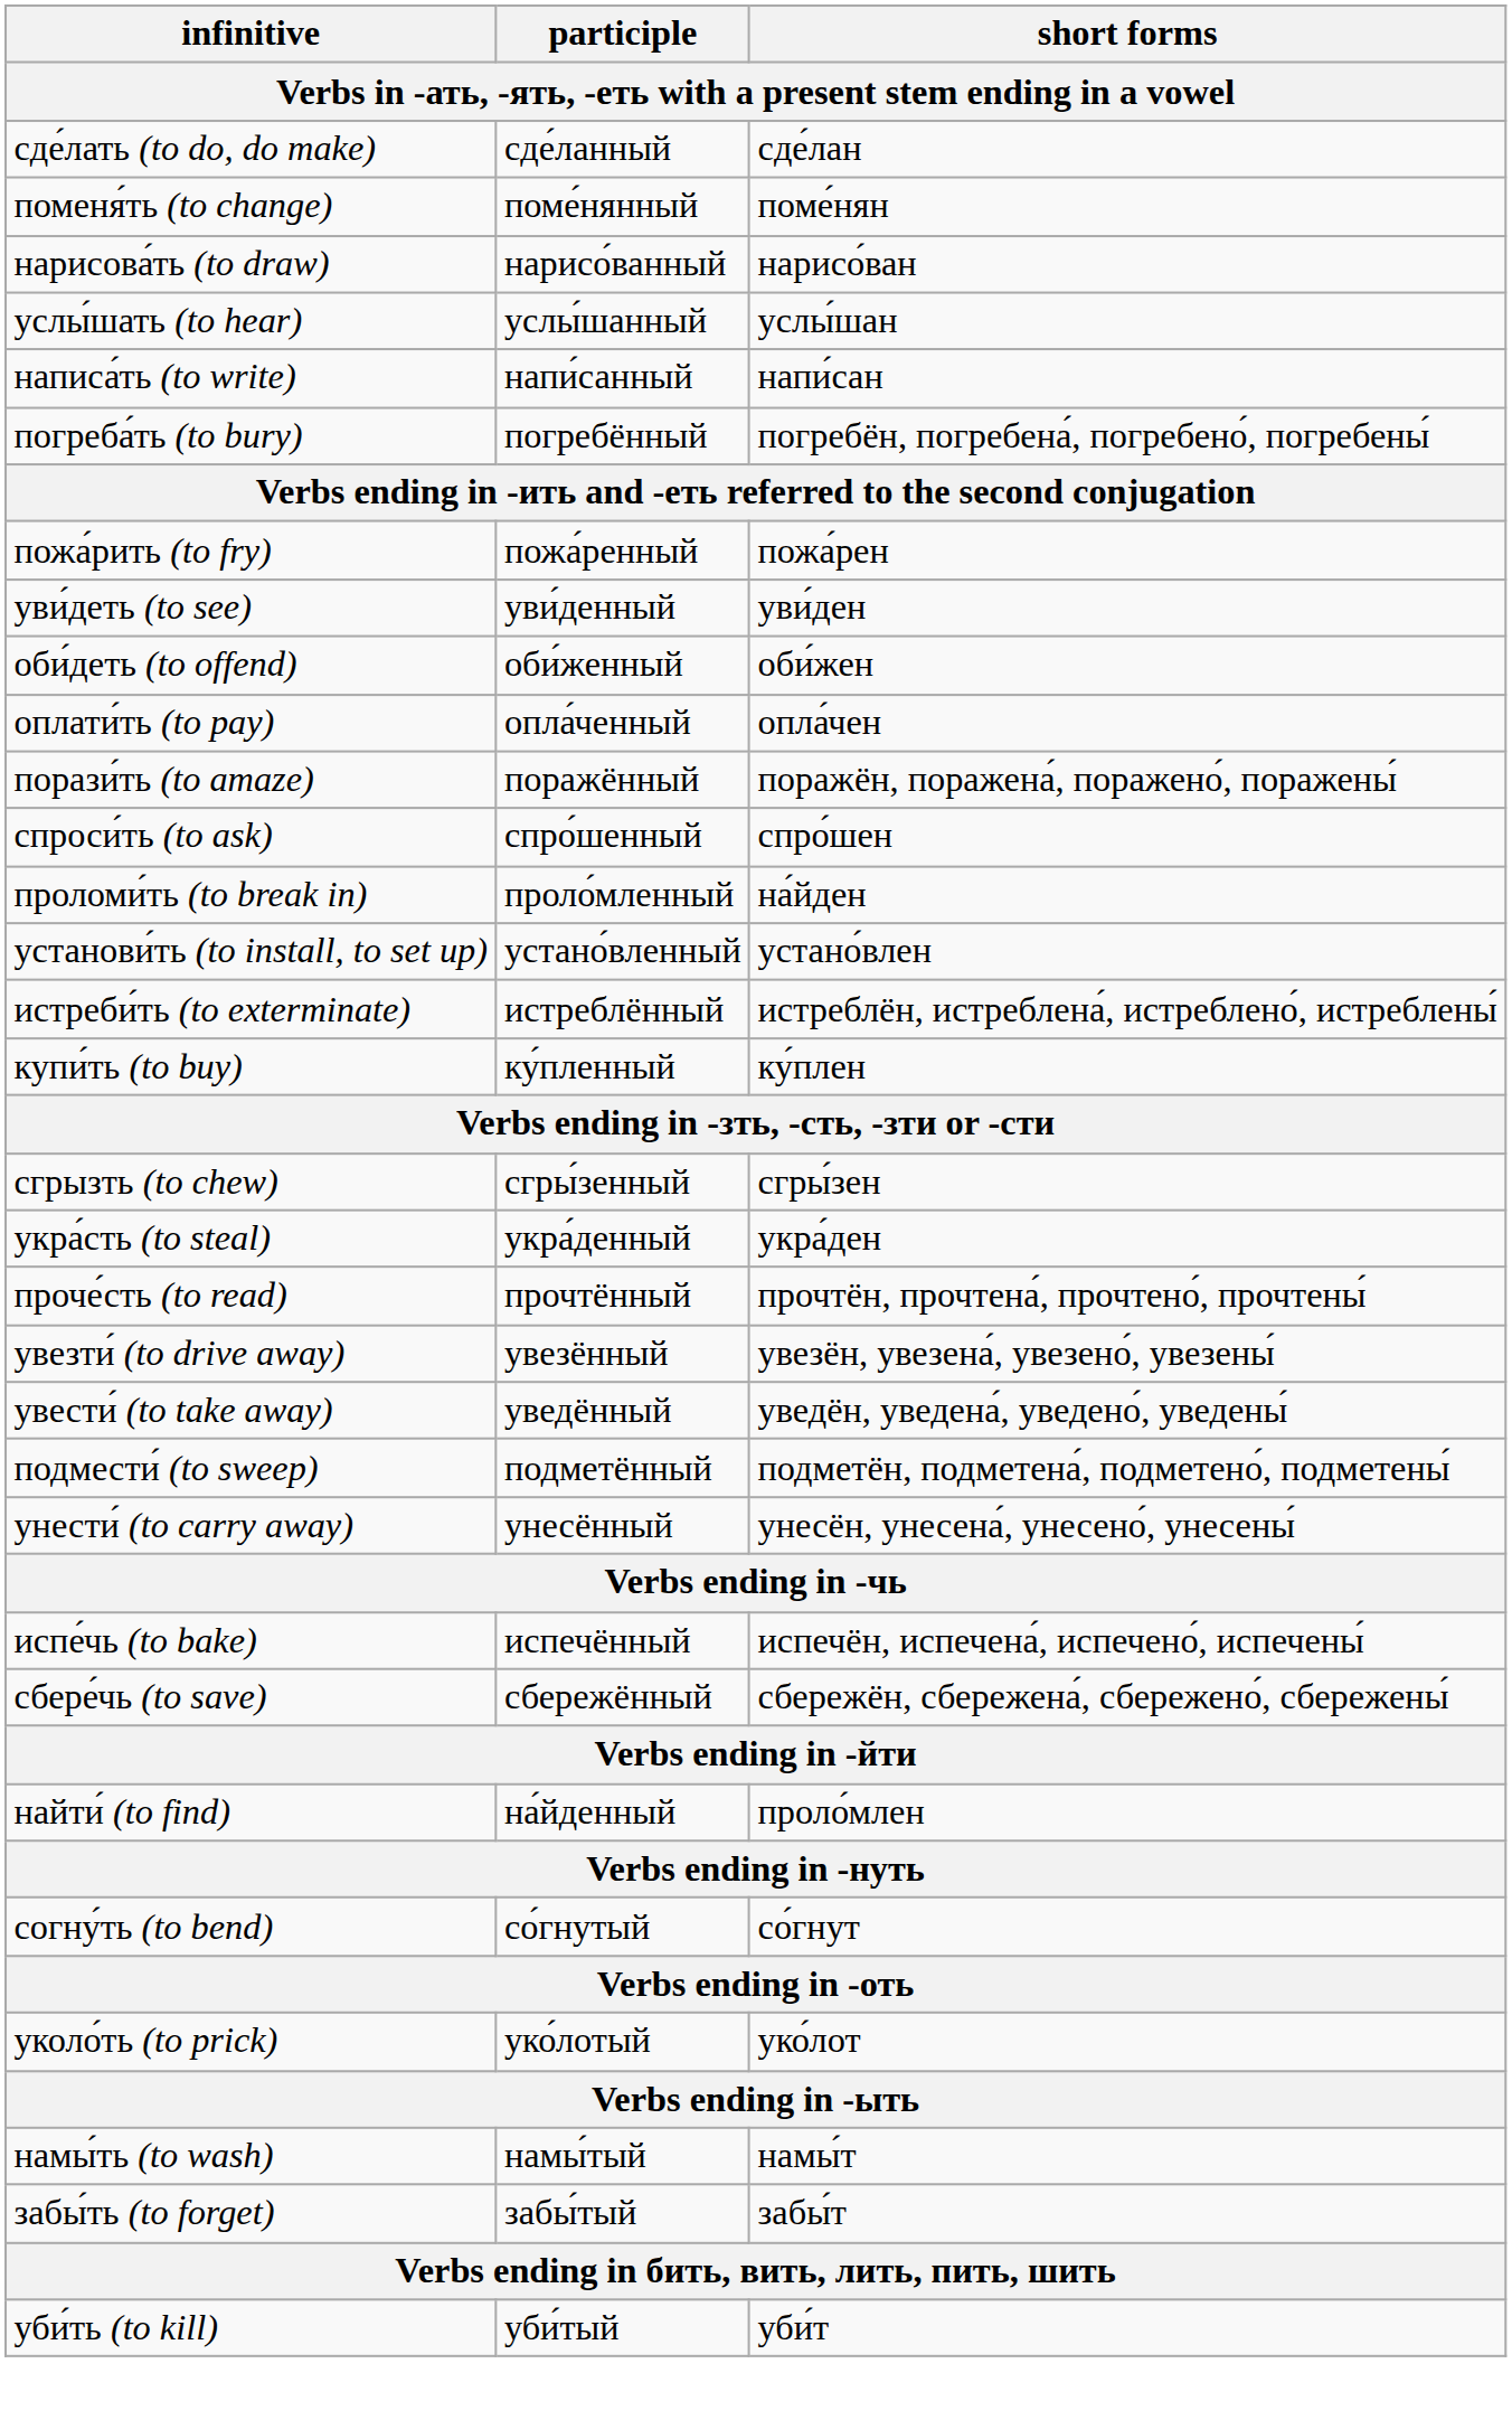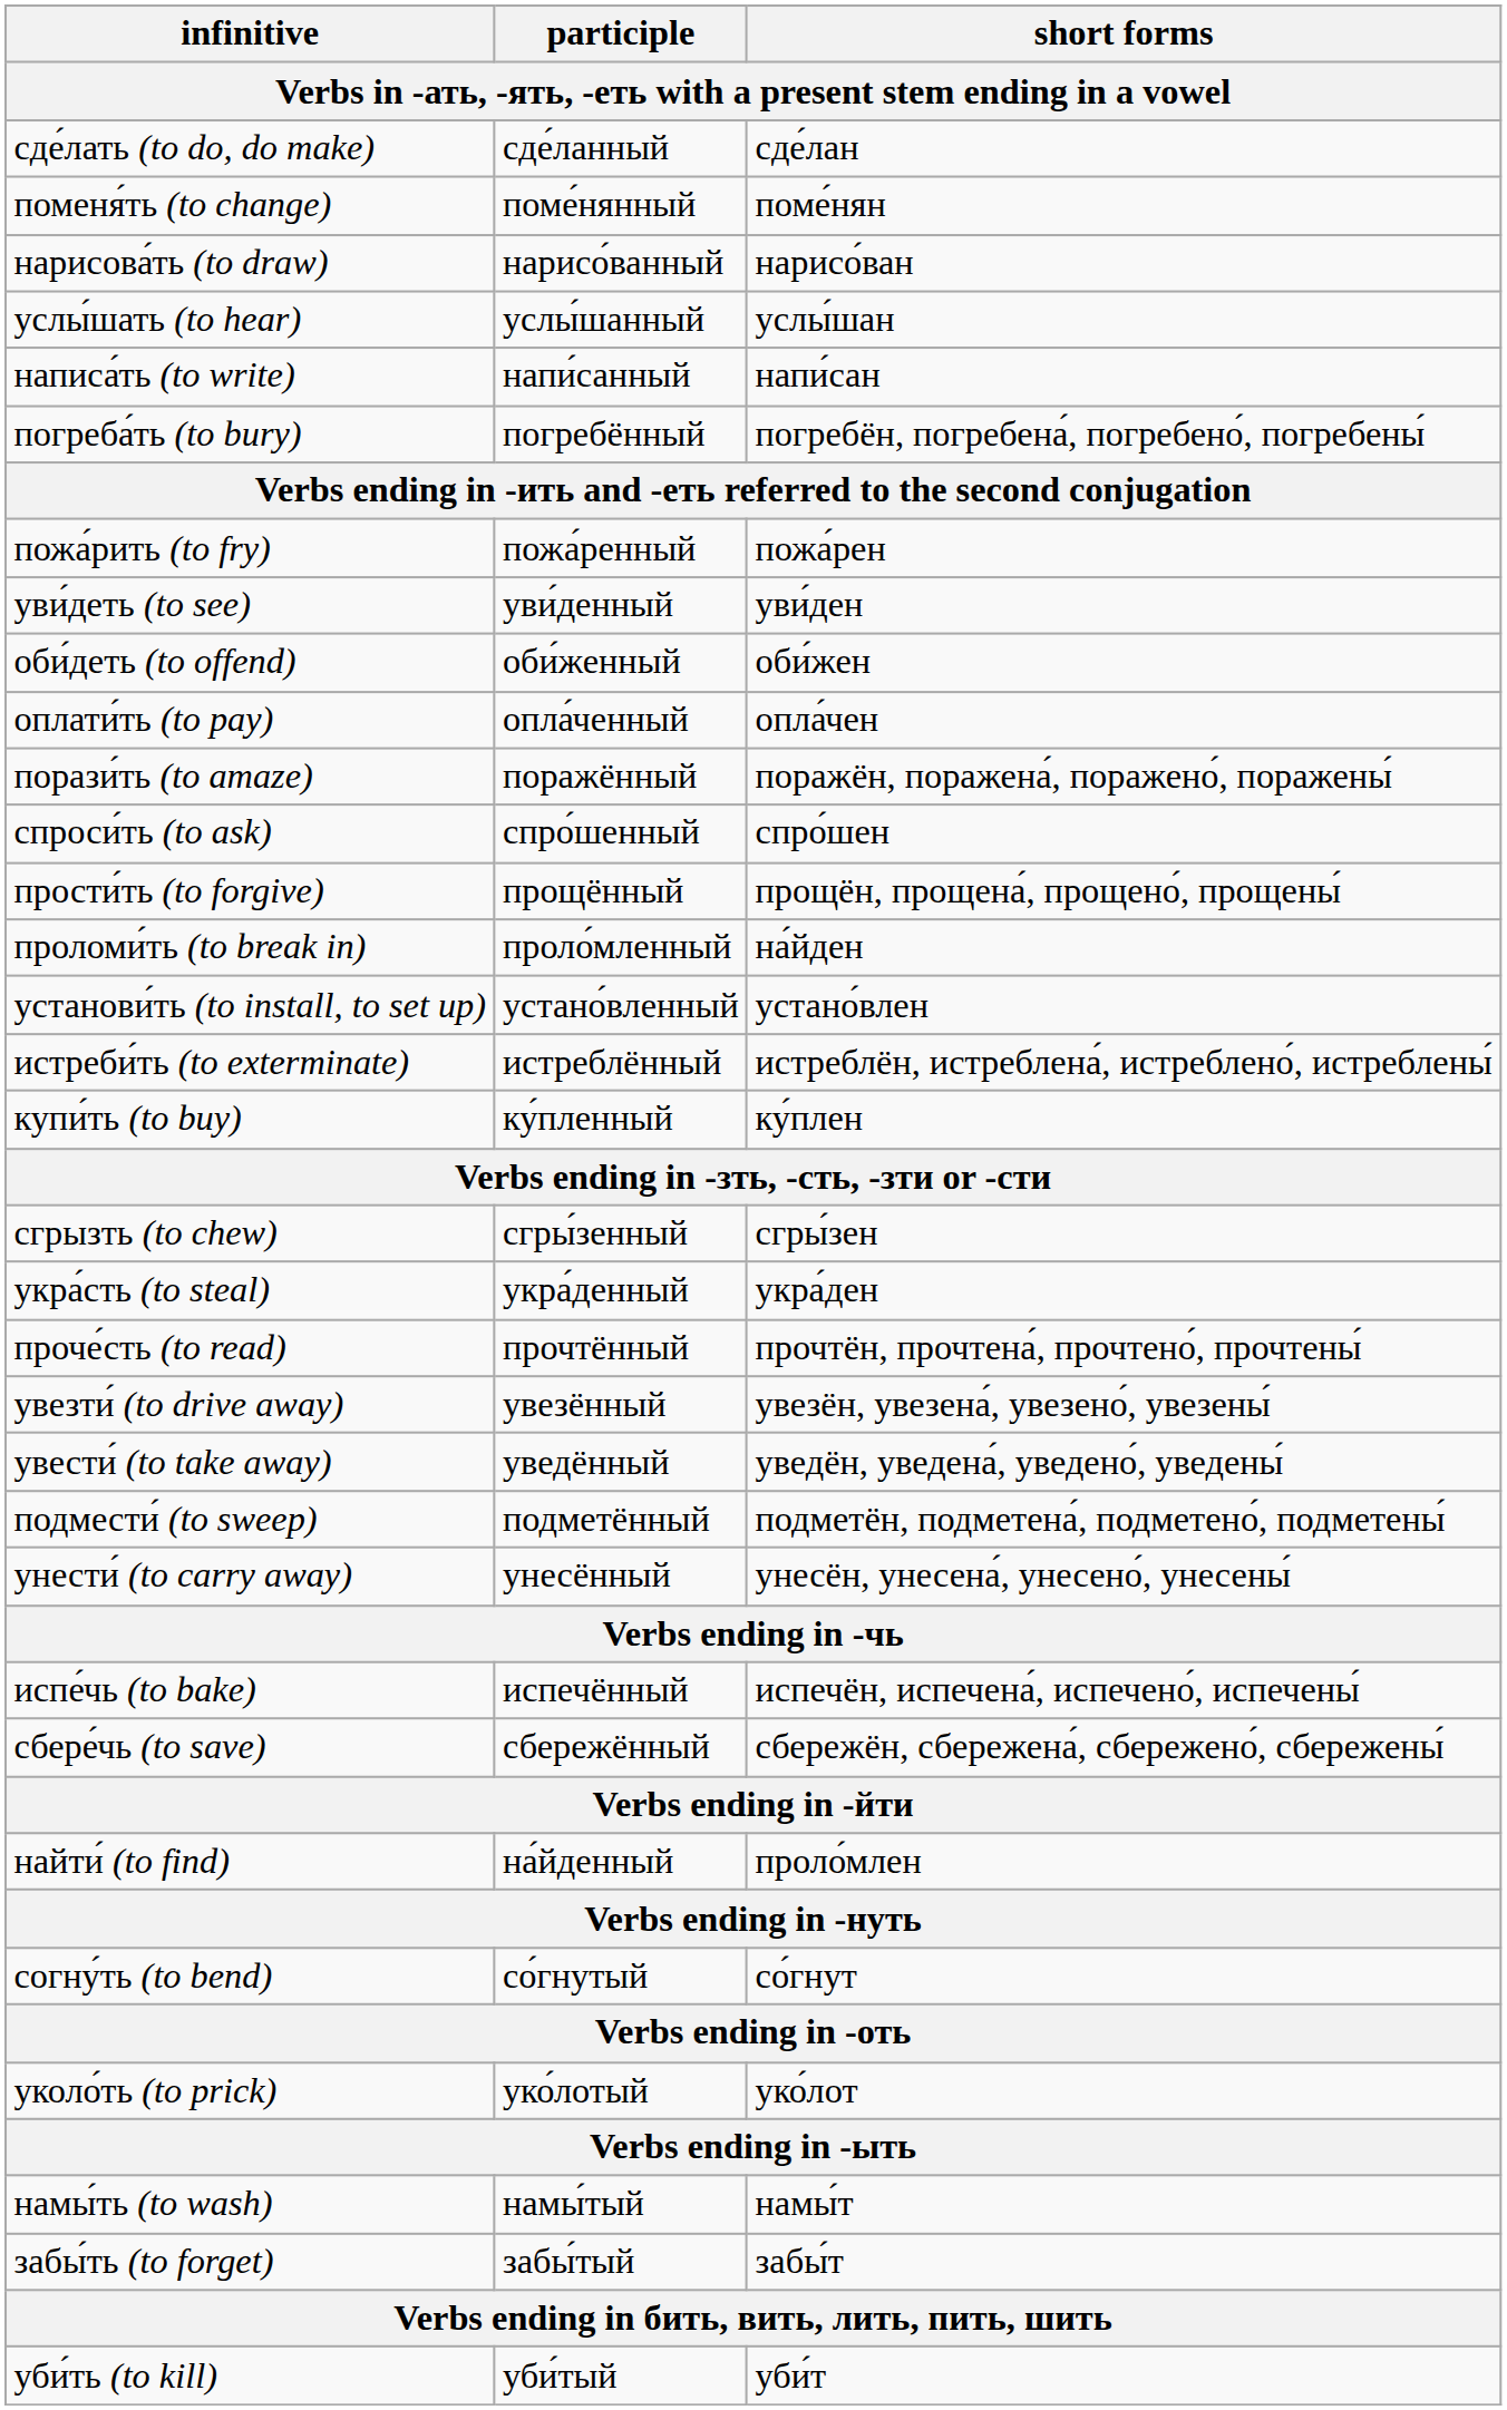+ row: прости́ть (to forgive) | прощённый | прощён, прощена́, прощено́, прощены́
